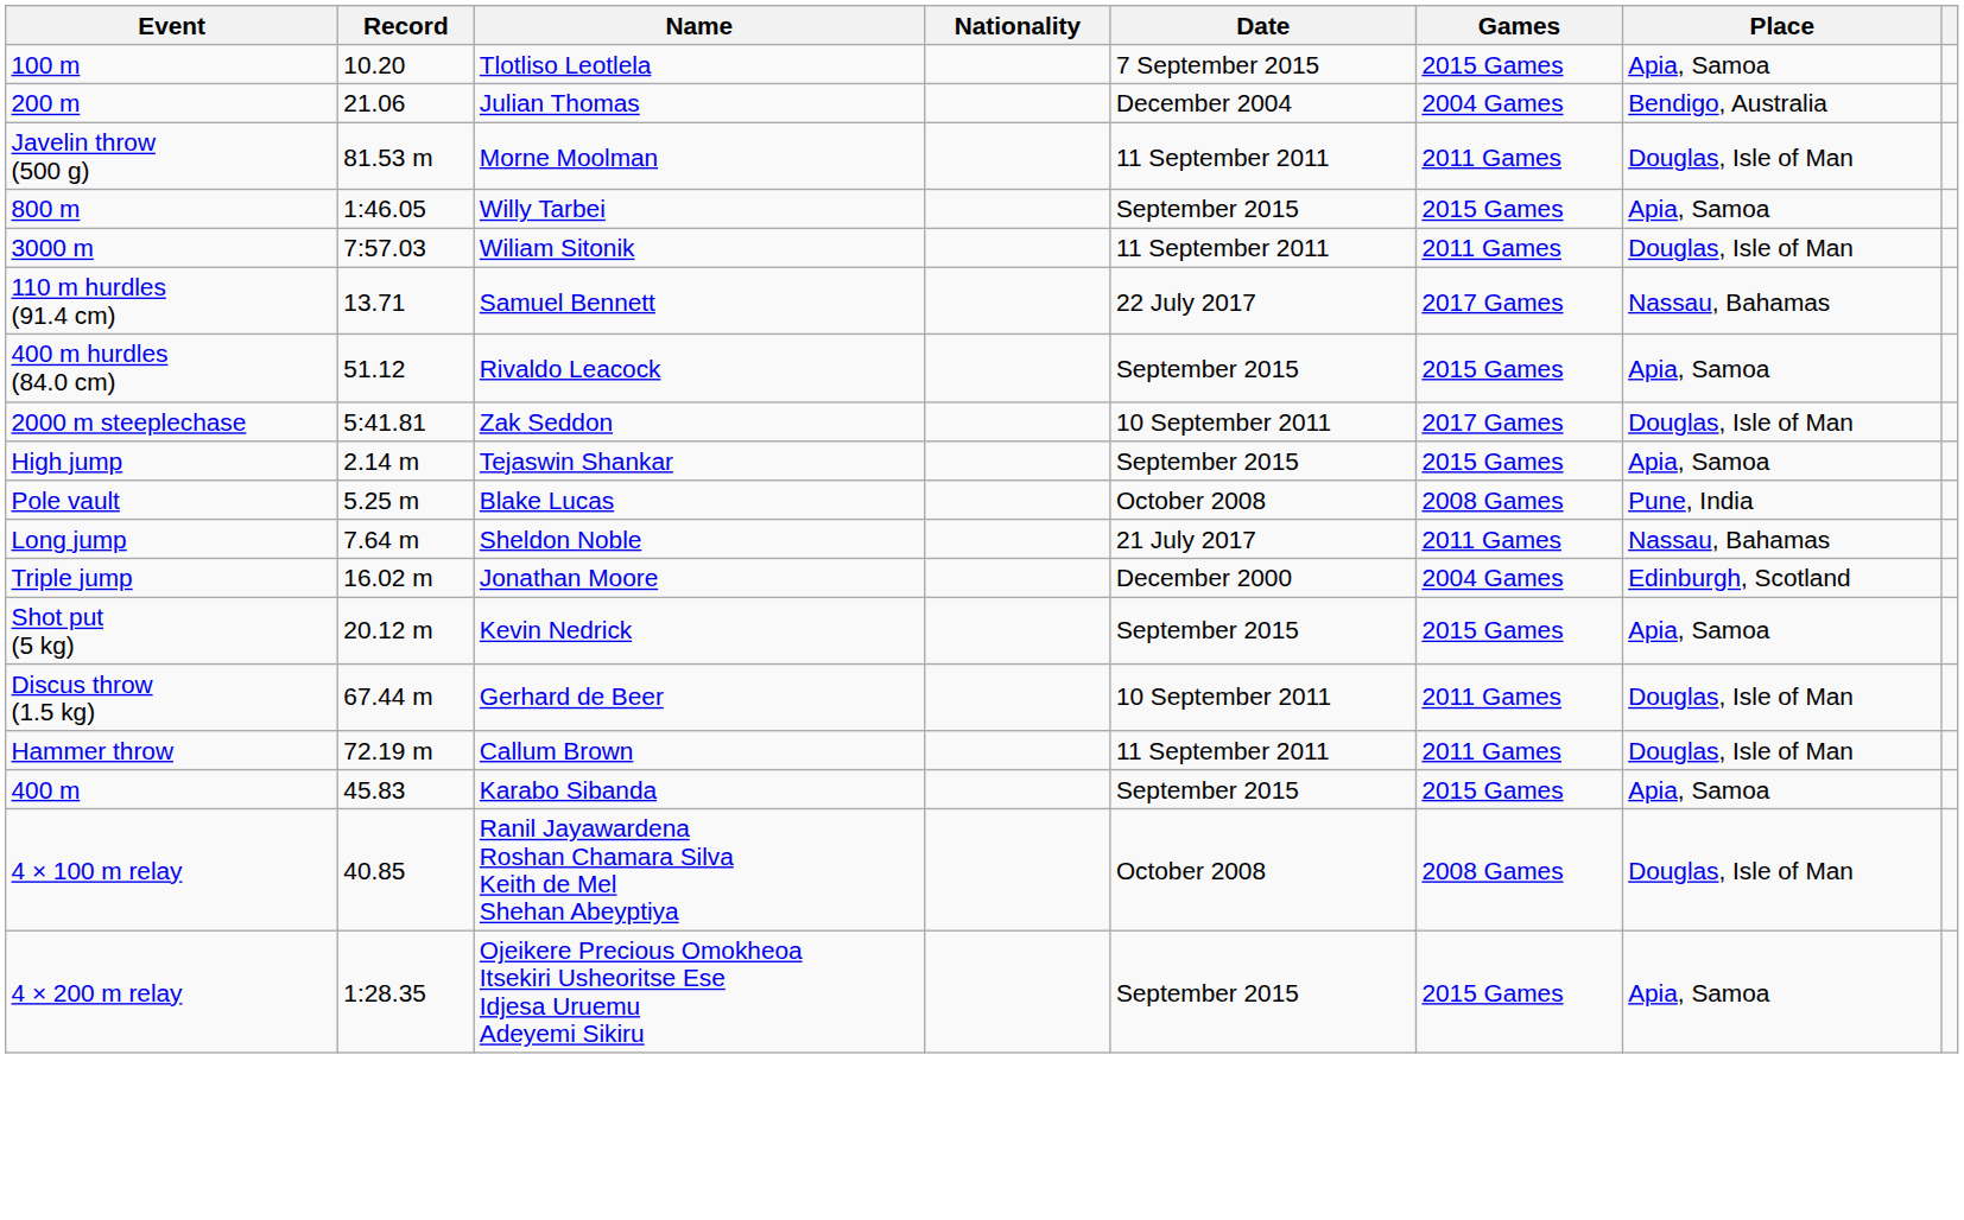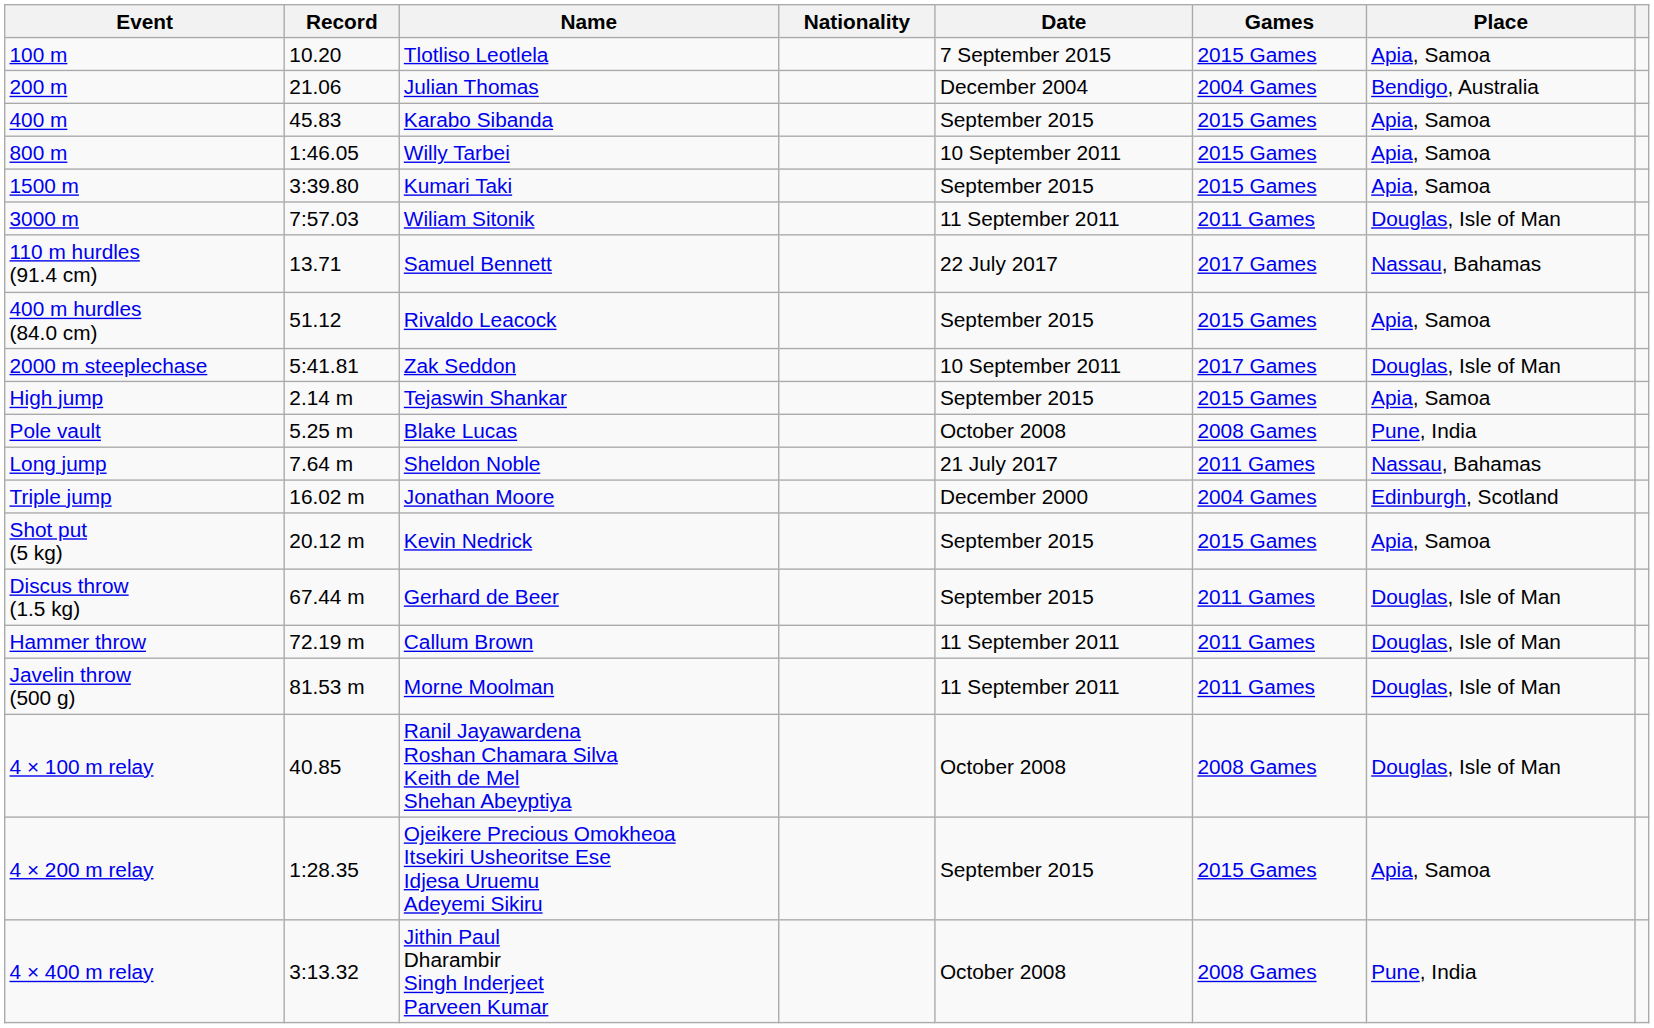rows swapped: 400 m <-> Javelin throw (500 g)
800 m | Date: September 2015 -> 10 September 2011
+ row: 1500 m | 3:39.80 | Kumari Taki | September 2015 | 2015 Games | Apia, Samoa
Discus throw (1.5 kg) | Date: 10 September 2011 -> September 2015
+ row: 4 × 400 m relay | 3:13.32 | Jithin Paul Dharambir Singh Inderjeet Parveen Kumar | October 2008 | 2008 Games | Pune, India
